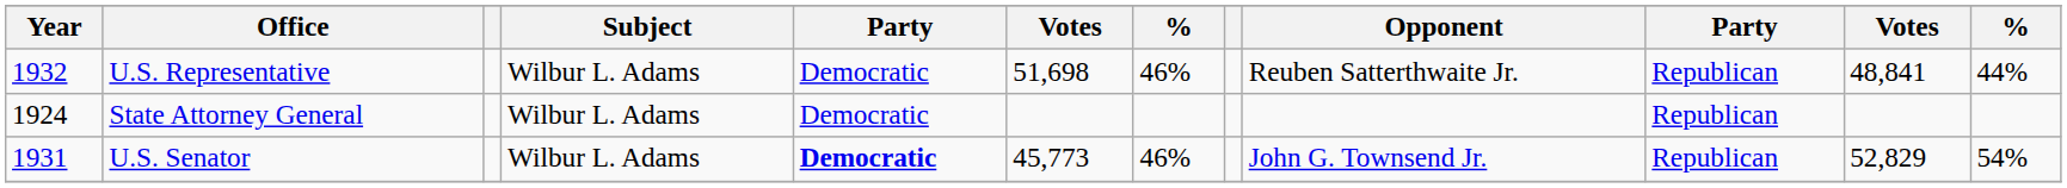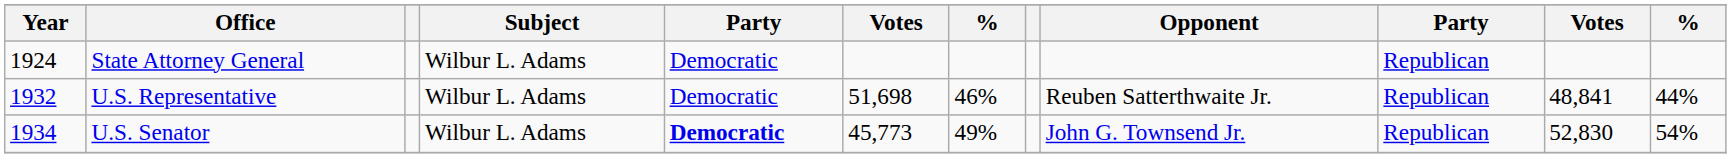rows swapped: State Attorney General <-> U.S. Representative
U.S. Senator | Year: 1931 -> 1934
U.S. Senator | column 7: 46% -> 49%
U.S. Senator | column 11: 52,829 -> 52,830
